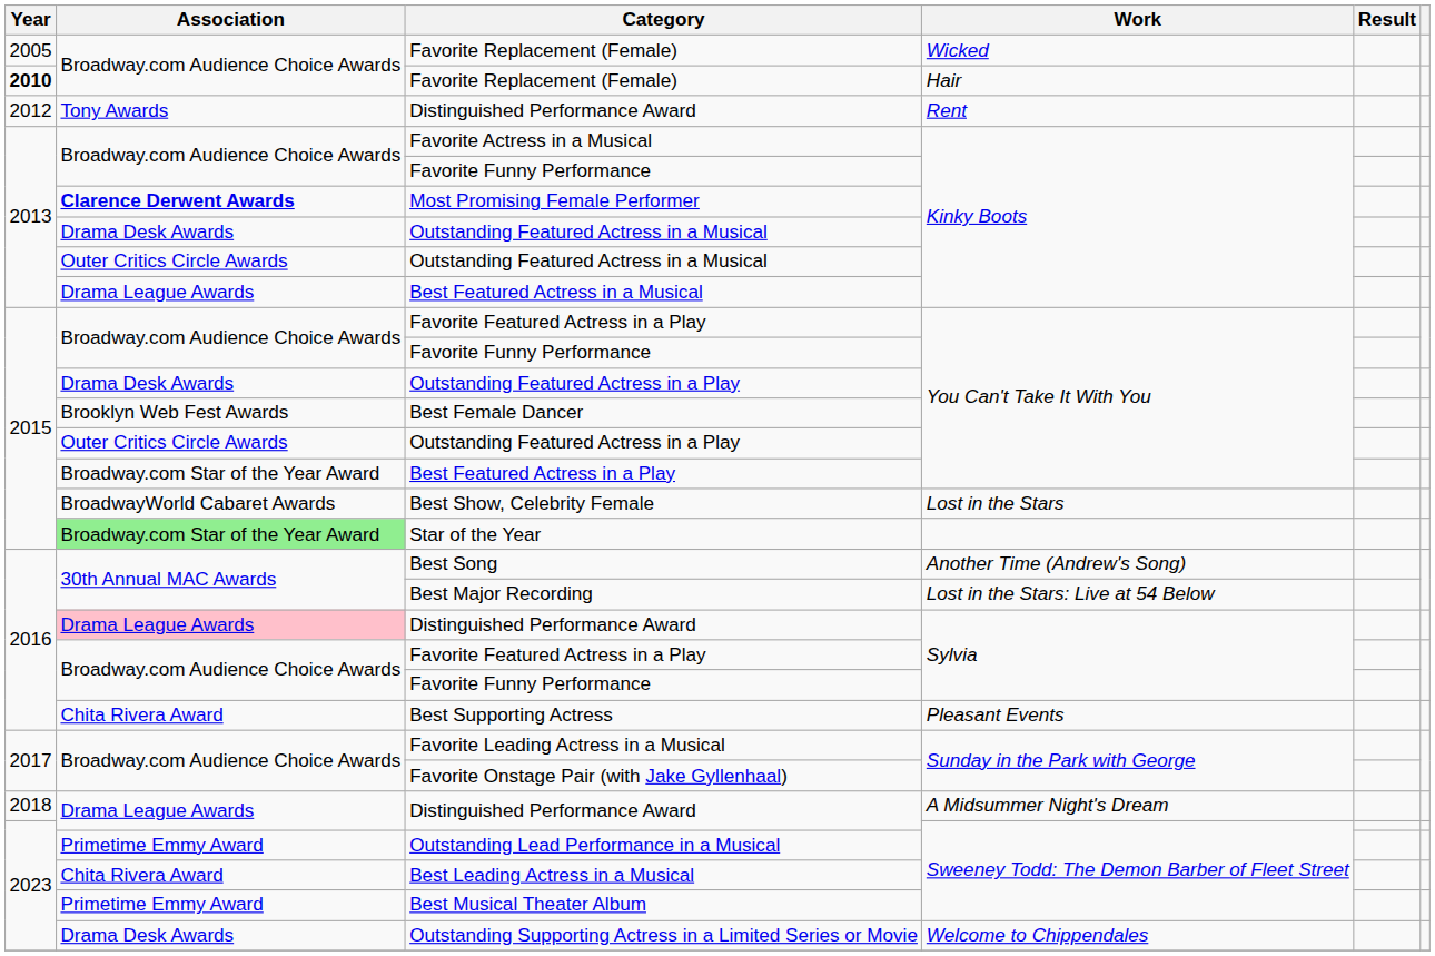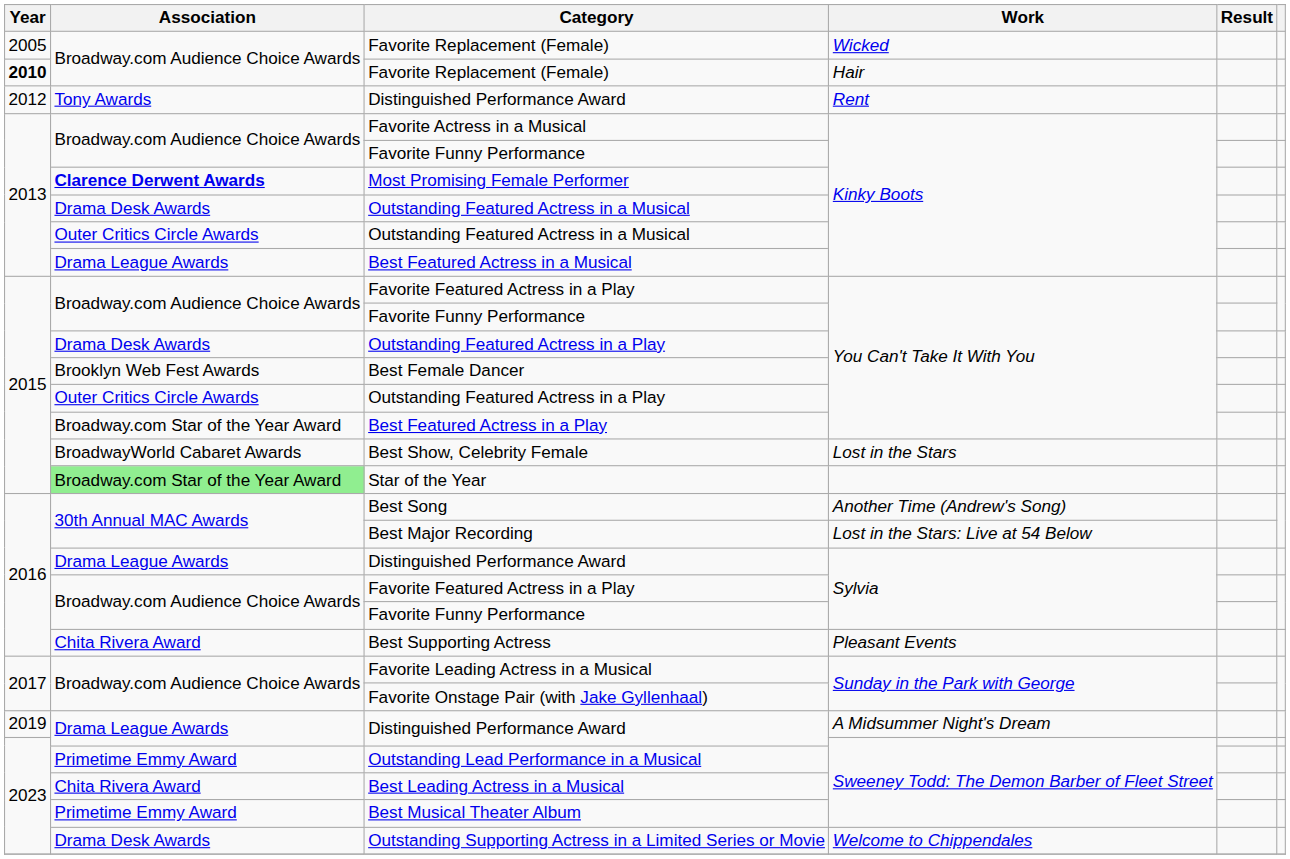Distinguished Performance Award / Sylvia | Association: pink background -> no background
Distinguished Performance Award / A Midsummer Night's Dream | Year: 2018 -> 2019
